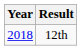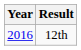12th | Year: 2018 -> 2016
